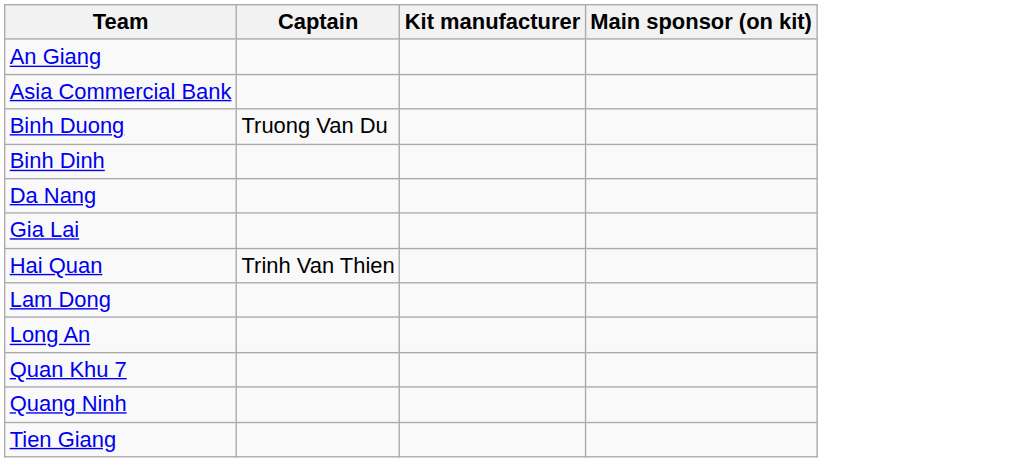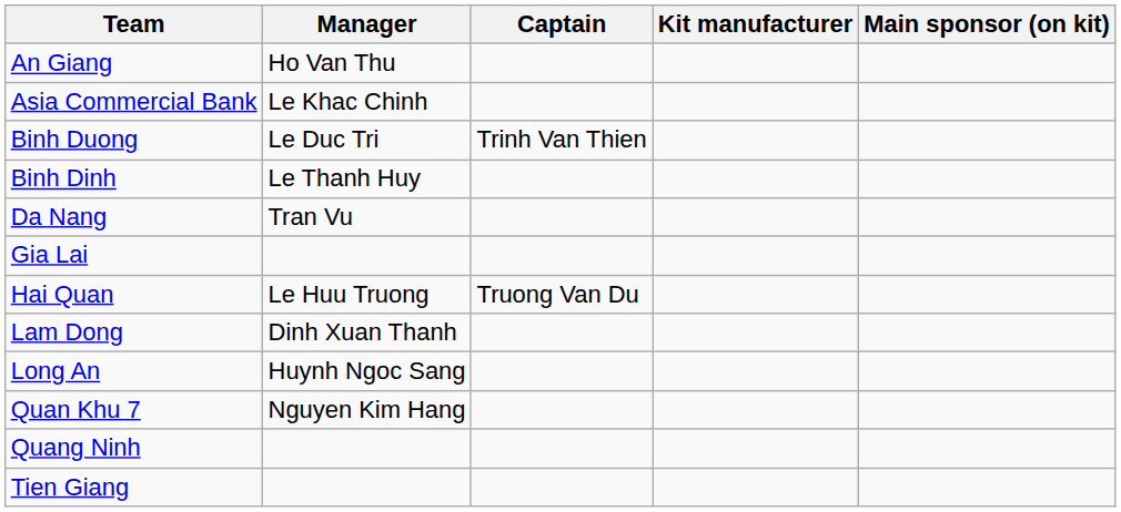+ column: Manager | Ho Van Thu | Le Khac Chinh | Le Duc Tri | Le Thanh Huy | Tran Vu | Le Huu Truong | Dinh Xuan Thanh | Huynh Ngoc Sang | Nguyen Kim Hang
Binh Duong | Captain: Truong Van Du -> Trinh Van Thien
Hai Quan | Captain: Trinh Van Thien -> Truong Van Du
